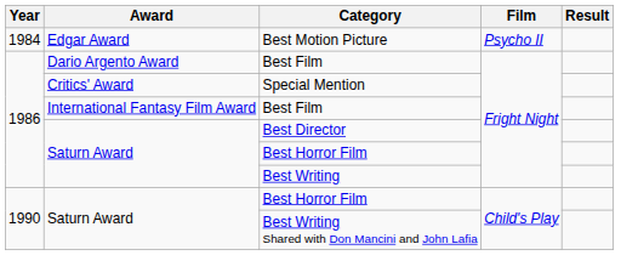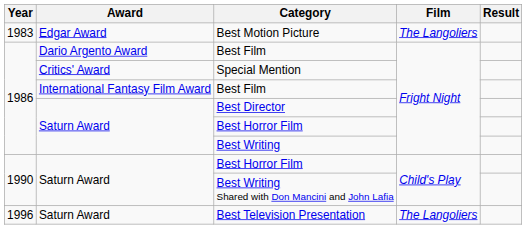Best Motion Picture | Year: 1984 -> 1983
Best Motion Picture | Film: Psycho II -> The Langoliers
+ row: 1996 | Saturn Award | Best Television Presentation | The Langoliers
